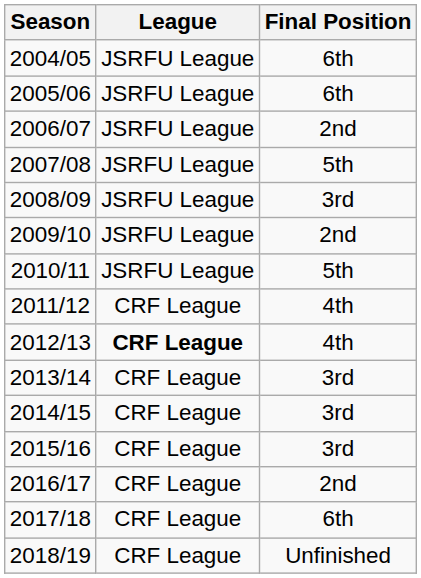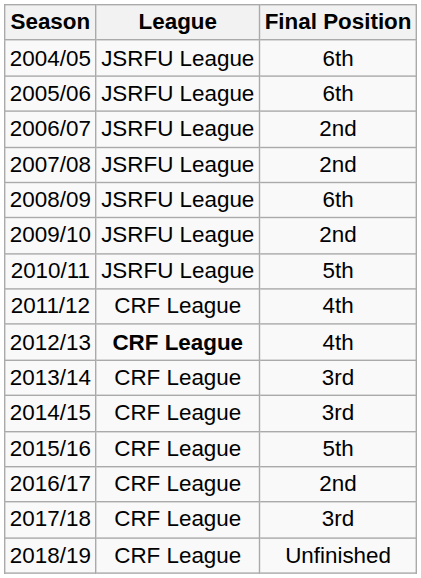2007/08 | Final Position: 5th -> 2nd
2008/09 | Final Position: 3rd -> 6th
2015/16 | Final Position: 3rd -> 5th
2017/18 | Final Position: 6th -> 3rd
